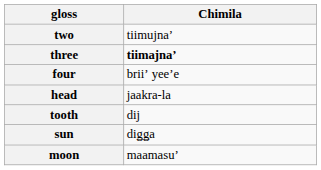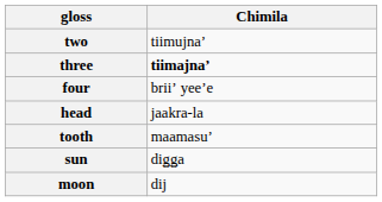tooth | Chimila: dij -> maamasuʼ
moon | Chimila: maamasuʼ -> dij
